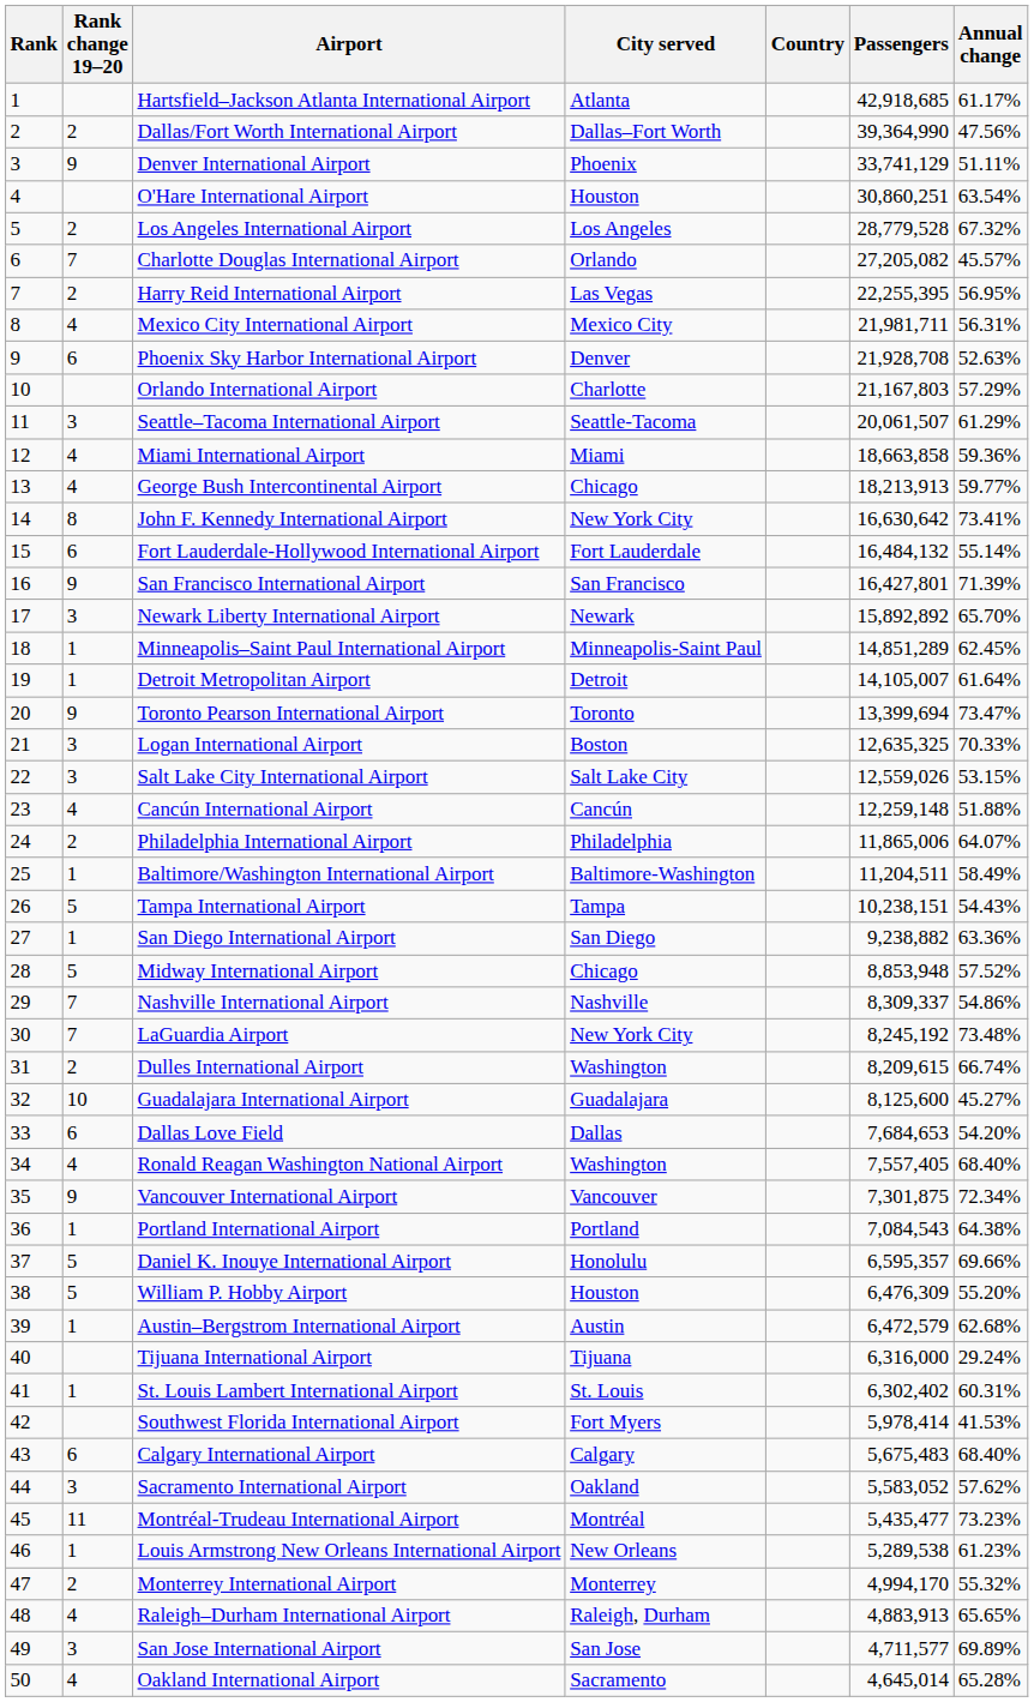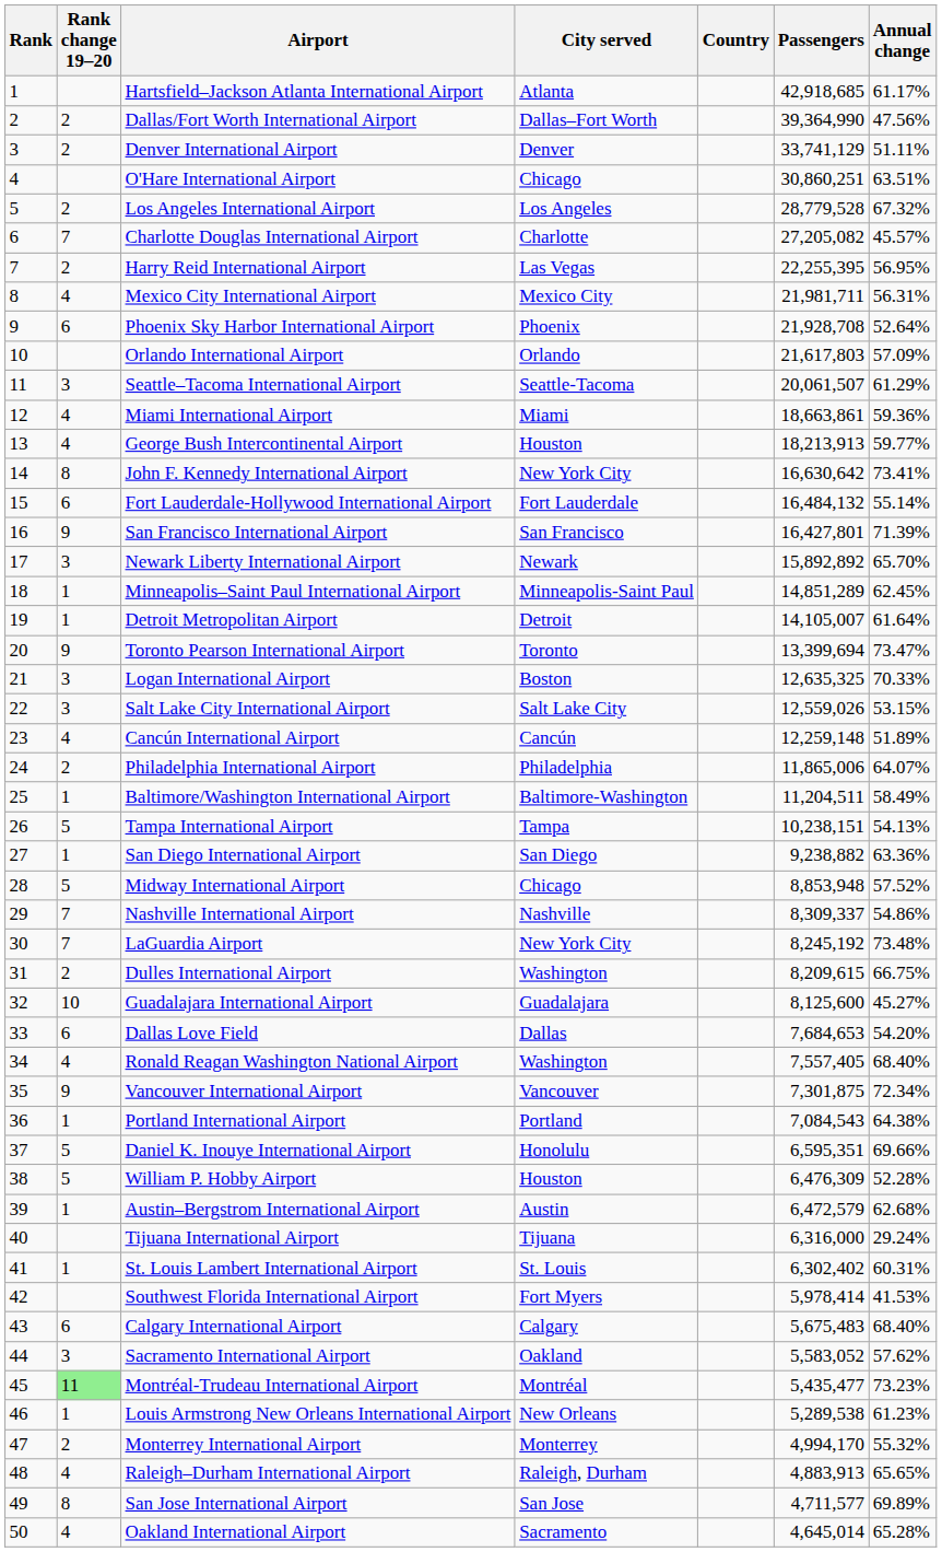Denver International Airport | Rank change 19–20: 9 -> 2
Denver International Airport | City served: Phoenix -> Denver
O'Hare International Airport | City served: Houston -> Chicago
O'Hare International Airport | Annual change: 63.54% -> 63.51%
Charlotte Douglas International Airport | City served: Orlando -> Charlotte
Phoenix Sky Harbor International Airport | City served: Denver -> Phoenix
Phoenix Sky Harbor International Airport | Annual change: 52.63% -> 52.64%
Orlando International Airport | City served: Charlotte -> Orlando
Orlando International Airport | Passengers: 21,167,803 -> 21,617,803
Orlando International Airport | Annual change: 57.29% -> 57.09%
Miami International Airport | Passengers: 18,663,858 -> 18,663,861
George Bush Intercontinental Airport | City served: Chicago -> Houston
Cancún International Airport | Annual change: 51.88% -> 51.89%
Tampa International Airport | Annual change: 54.43% -> 54.13%
Dulles International Airport | Annual change: 66.74% -> 66.75%
Daniel K. Inouye International Airport | Passengers: 6,595,357 -> 6,595,351
William P. Hobby Airport | Annual change: 55.20% -> 52.28%
Montréal-Trudeau International Airport | Rank change 19–20: no background -> lightgreen background
San Jose International Airport | Rank change 19–20: 3 -> 8
